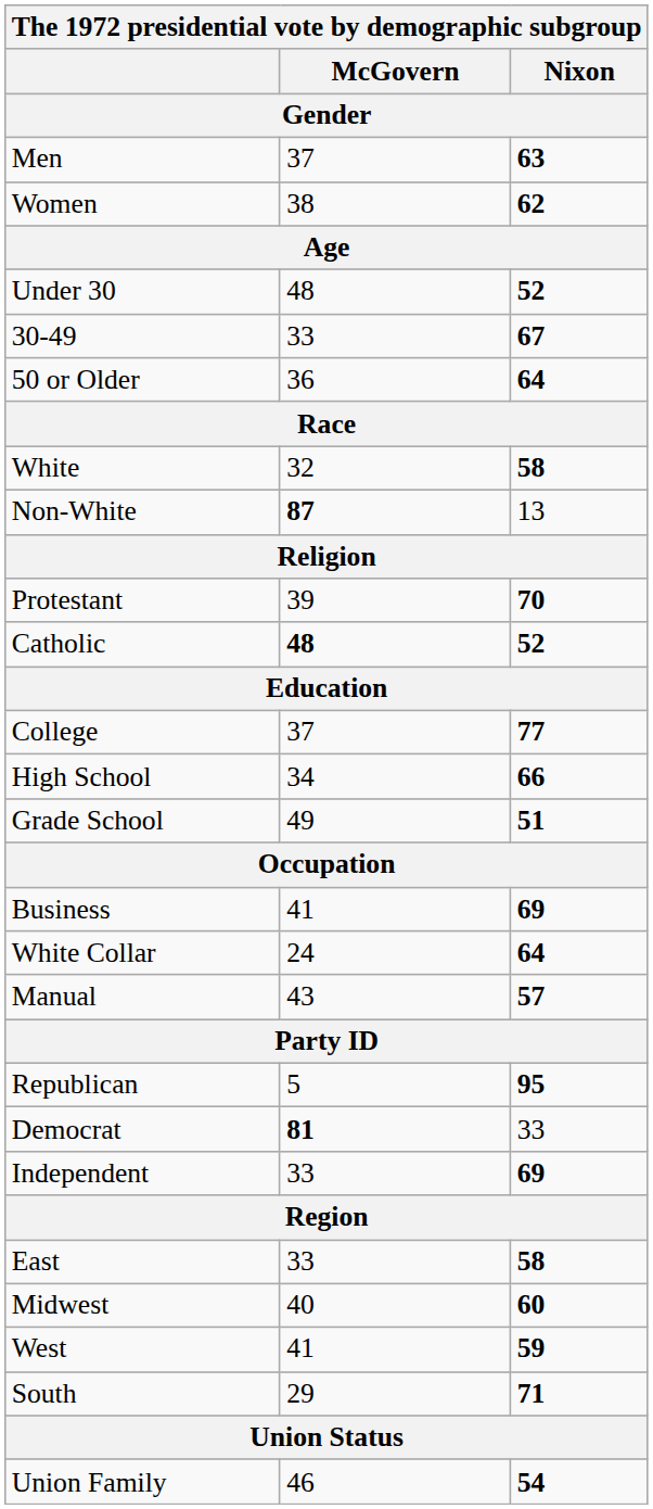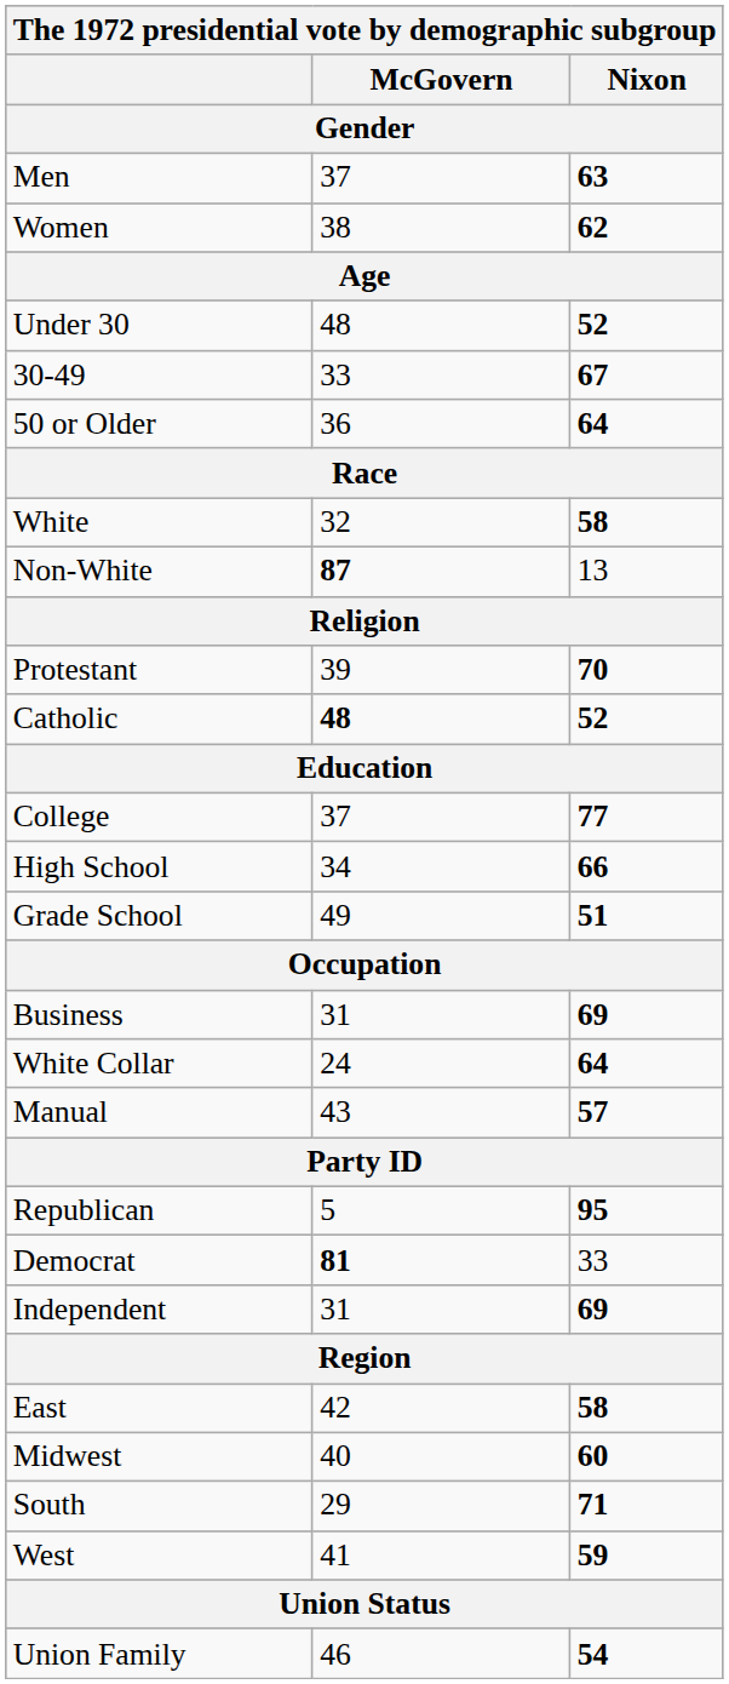Business | McGovern: 41 -> 31
Independent | McGovern: 33 -> 31
East | McGovern: 33 -> 42
rows swapped: South <-> West
